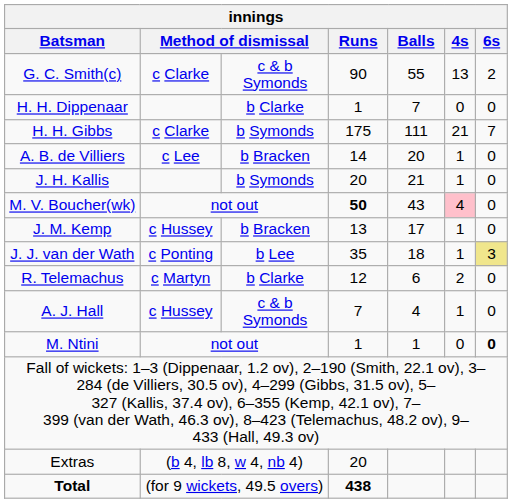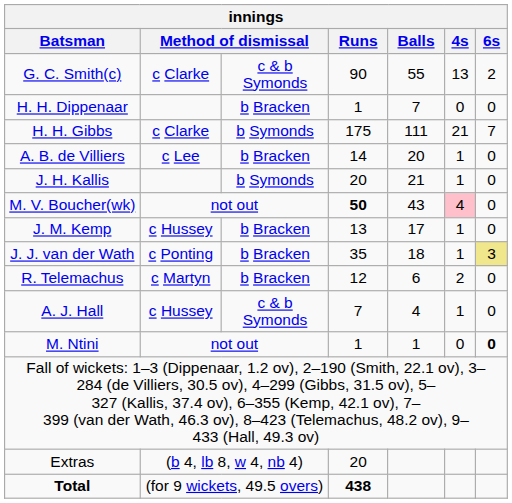H. H. Dippenaar | column 3: b Clarke -> b Bracken
J. J. van der Wath | column 3: b Lee -> b Bracken
R. Telemachus | column 3: b Clarke -> b Bracken
